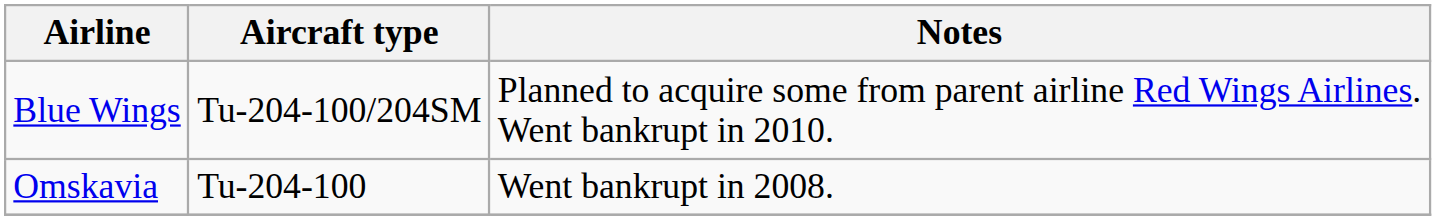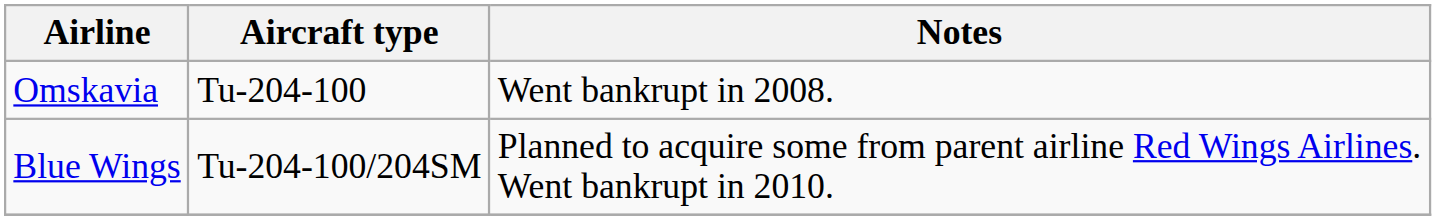rows swapped: Blue Wings <-> Omskavia
